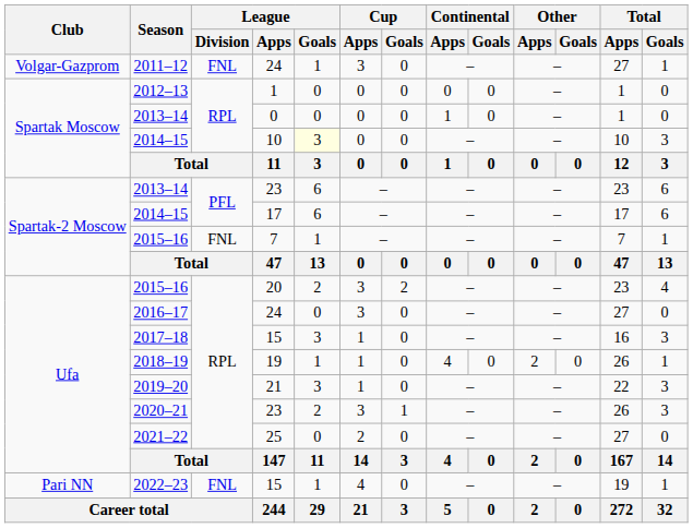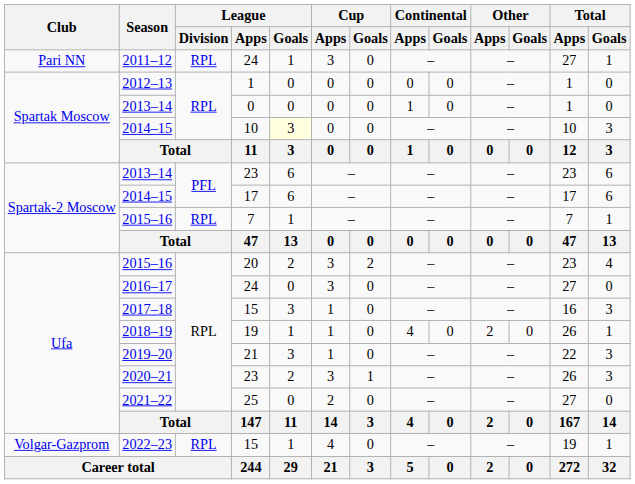2011–12 | Club: Volgar-Gazprom -> Pari NN
2011–12 | League / Division: FNL -> RPL
2015–16 / 7 | League / Division: FNL -> RPL
2022–23 | Club: Pari NN -> Volgar-Gazprom
2022–23 | League / Division: FNL -> RPL
